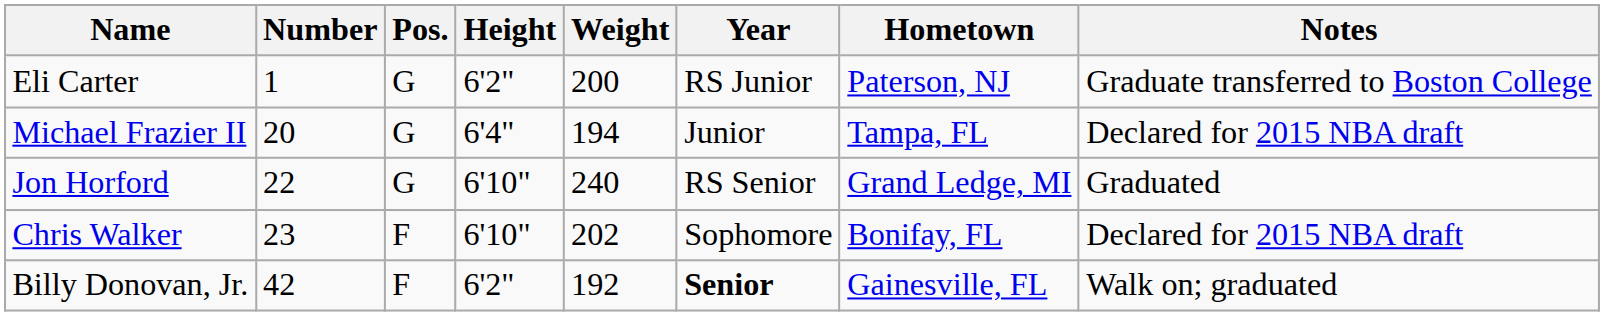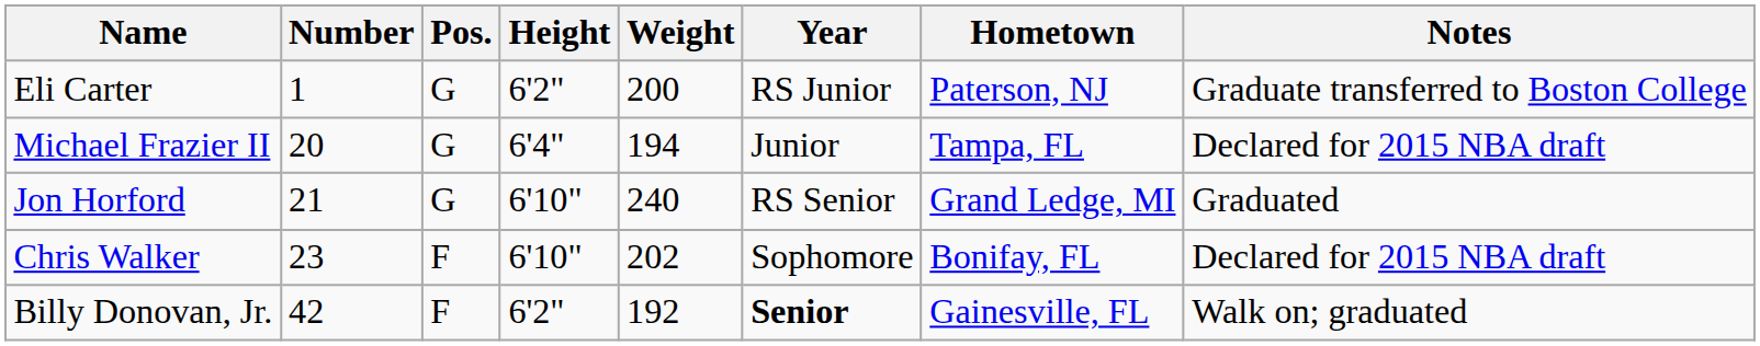Jon Horford | Number: 22 -> 21
